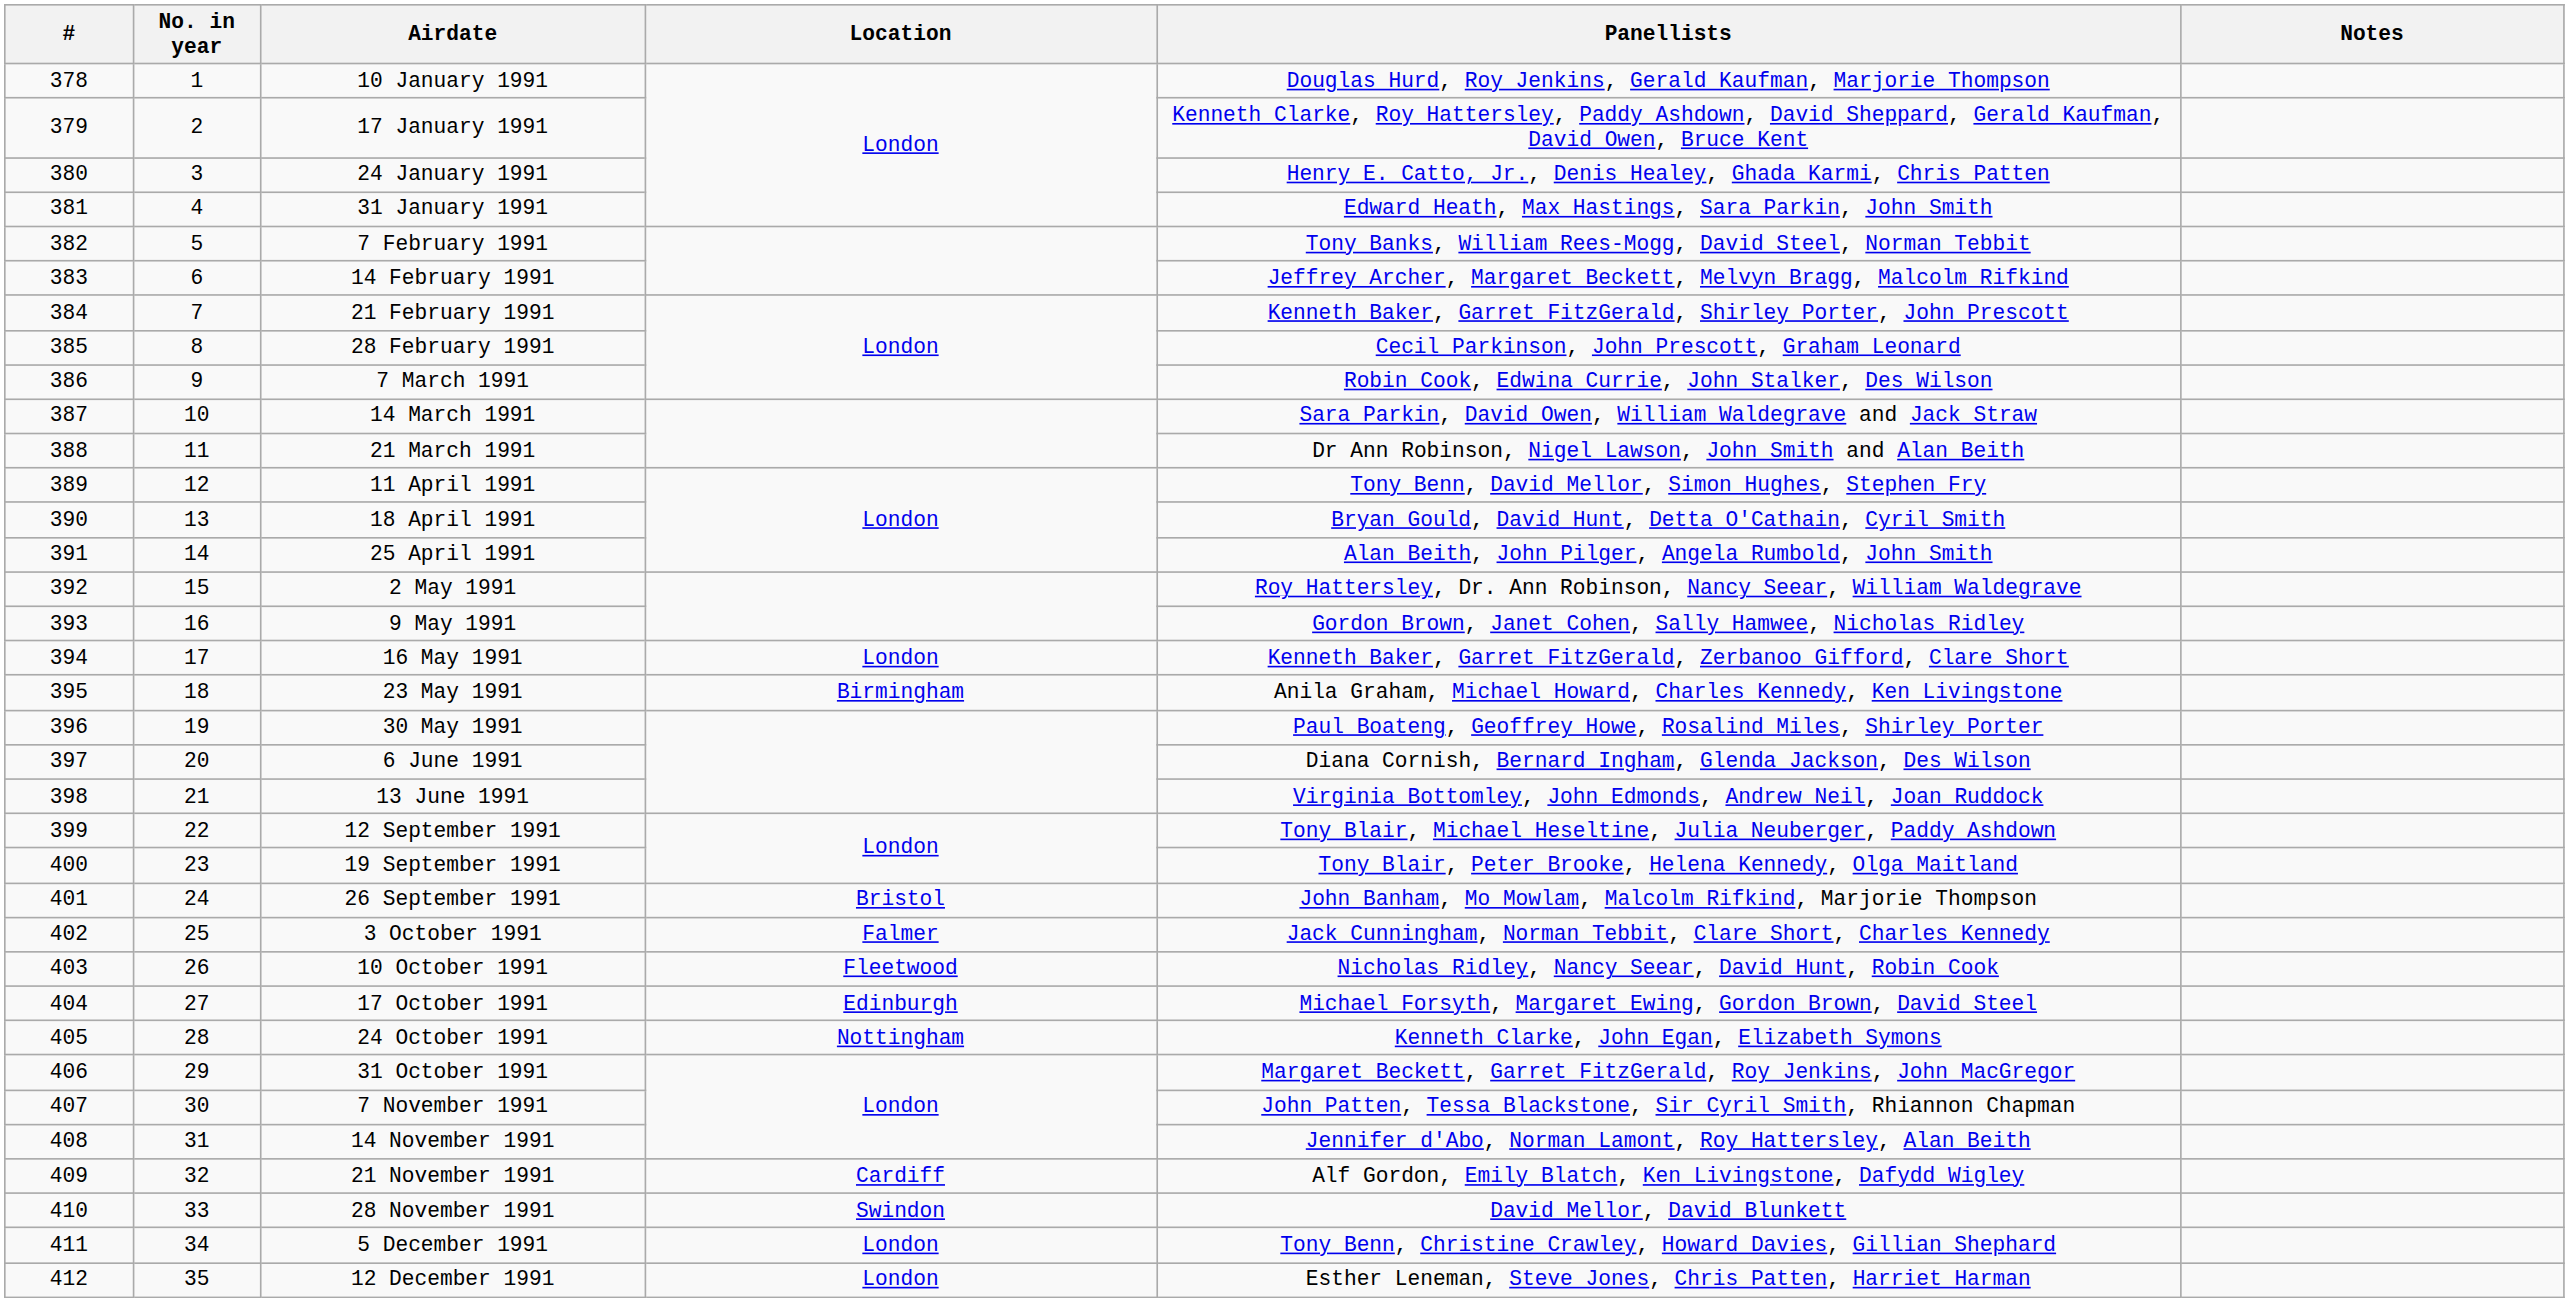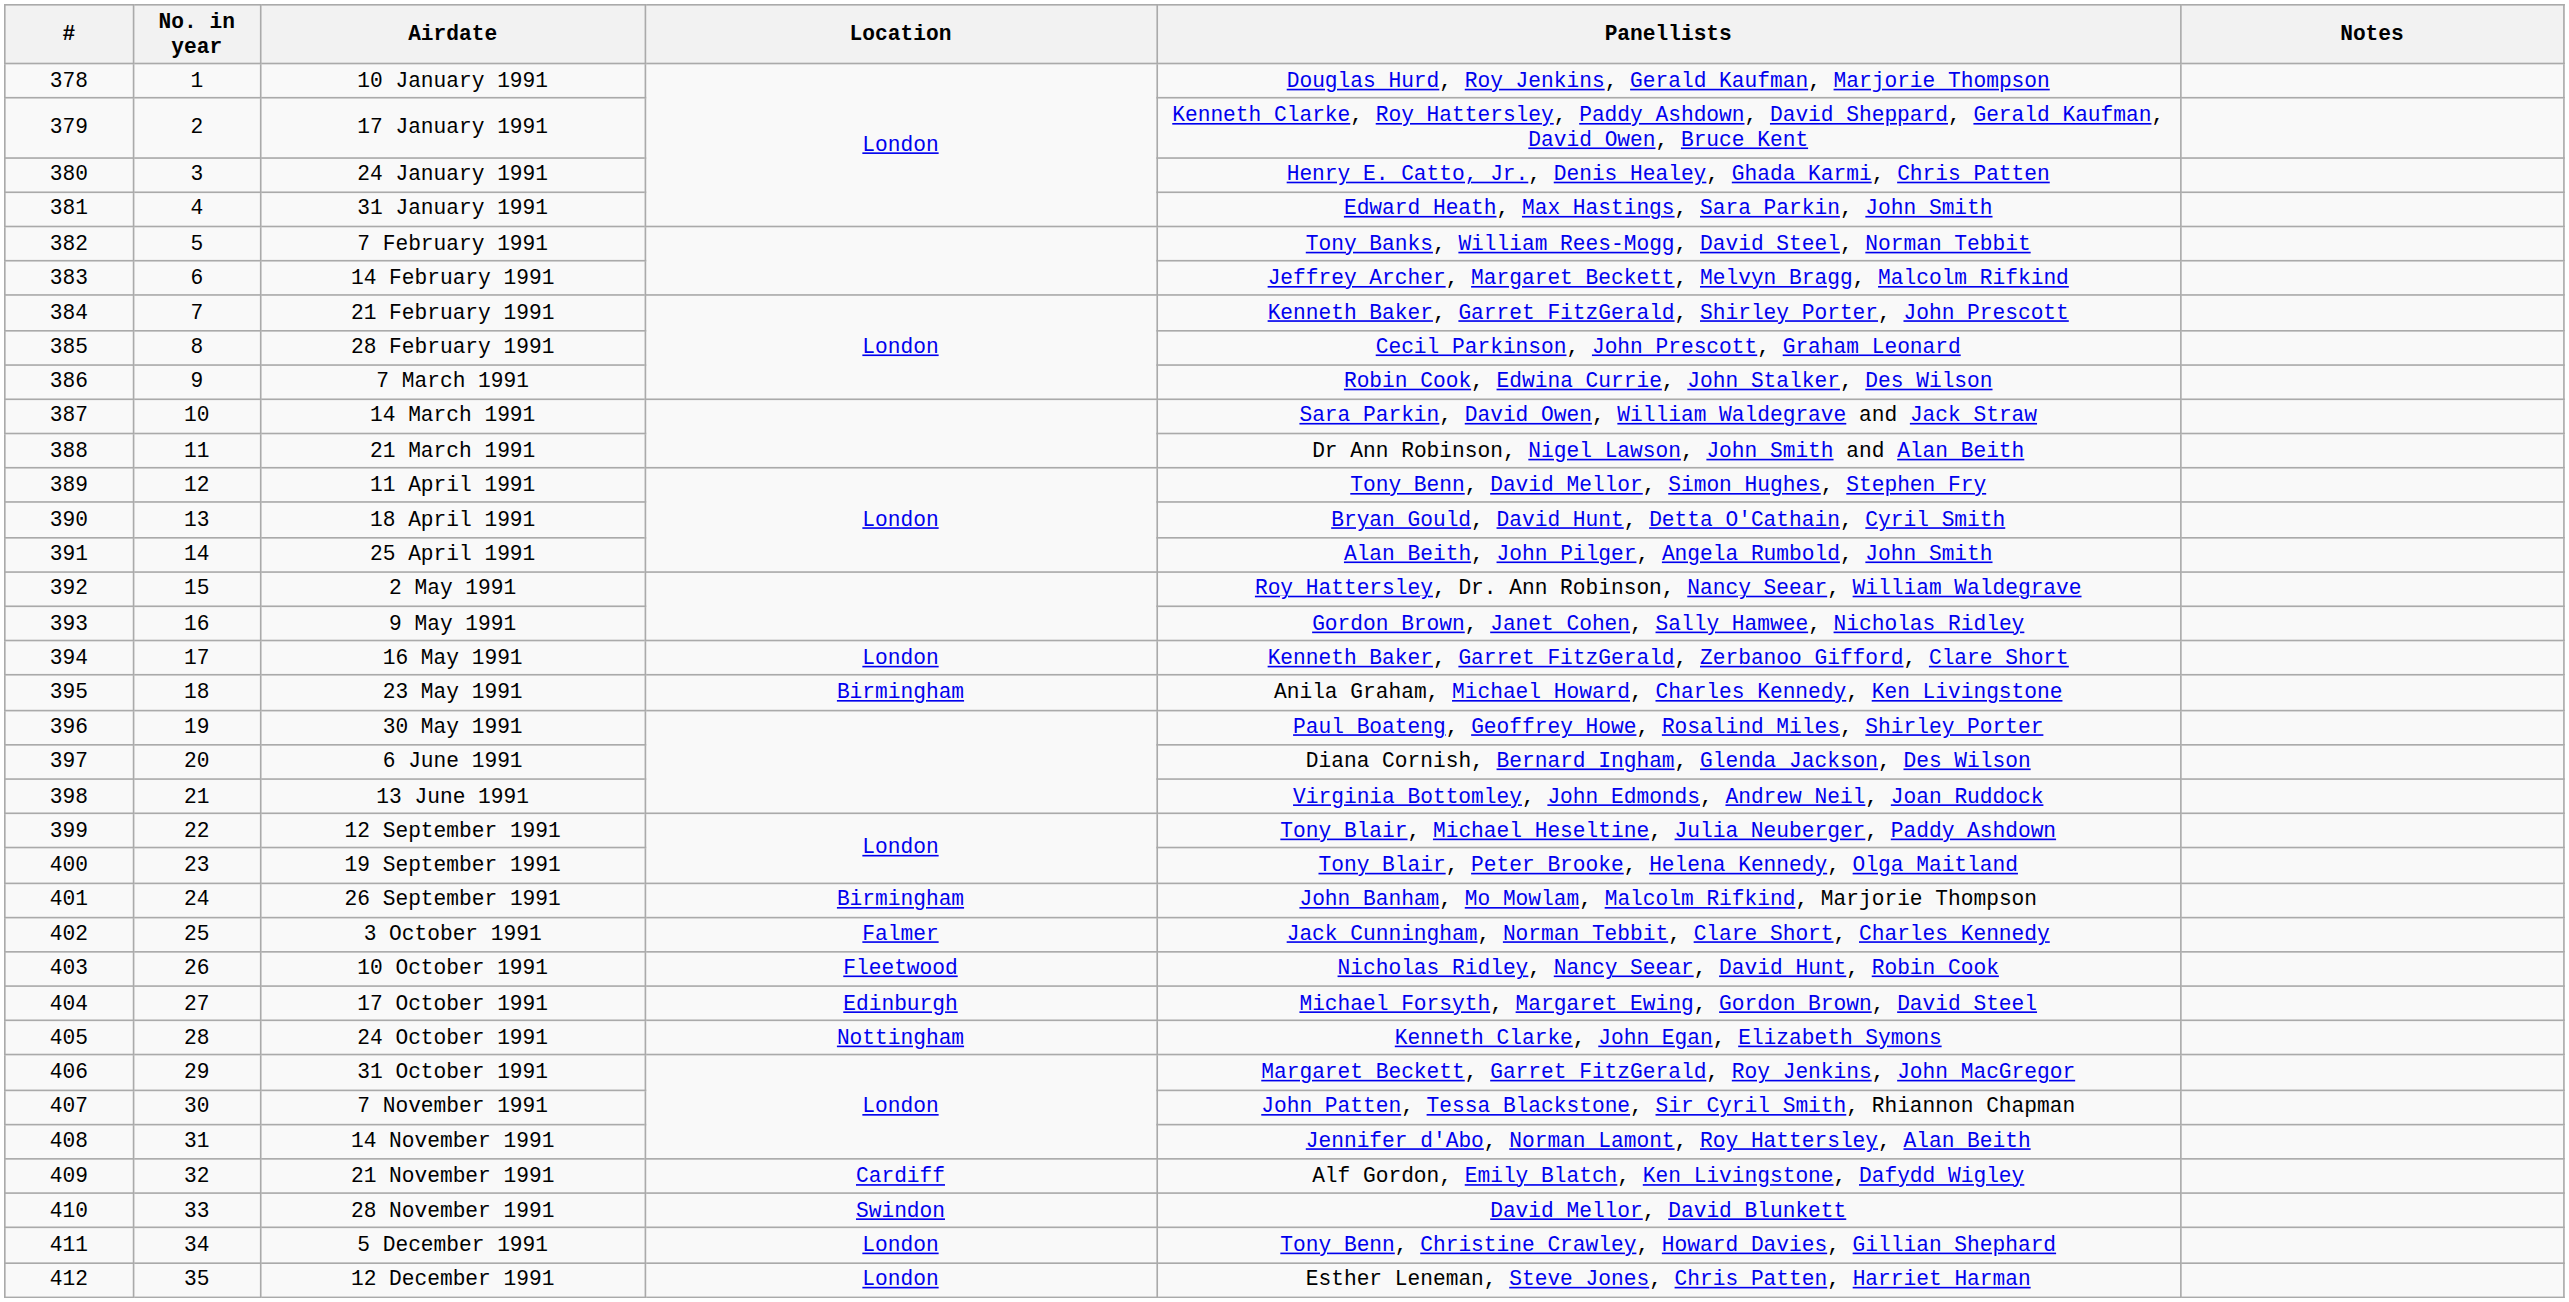26 September 1991 | Location: Bristol -> Birmingham
